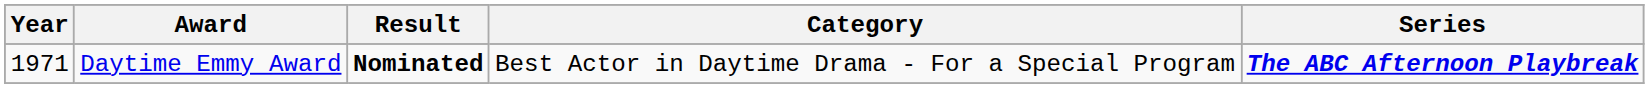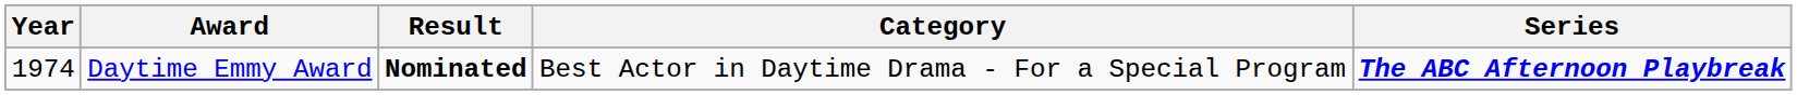Daytime Emmy Award | Year: 1971 -> 1974
